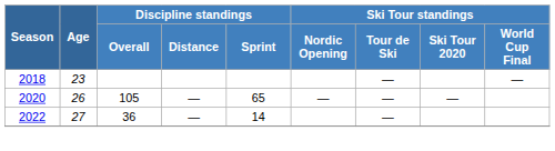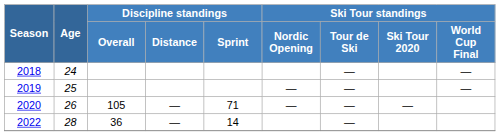2018 | Age: 23 -> 24
+ row: 2019 | 25 | — | — | —
2020 | Discipline standings / Sprint: 65 -> 71
2022 | Age: 27 -> 28
